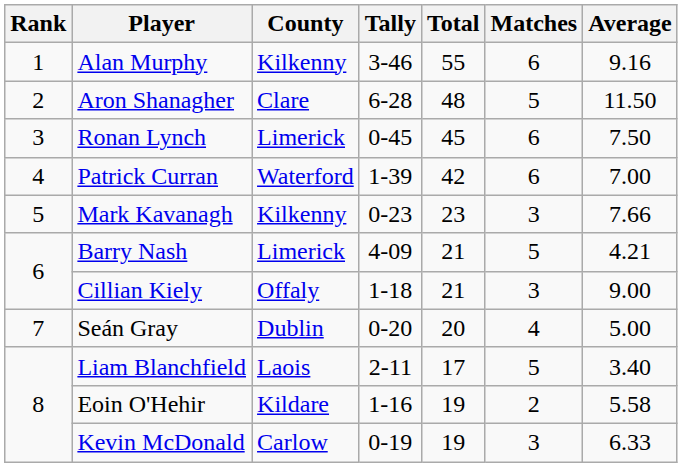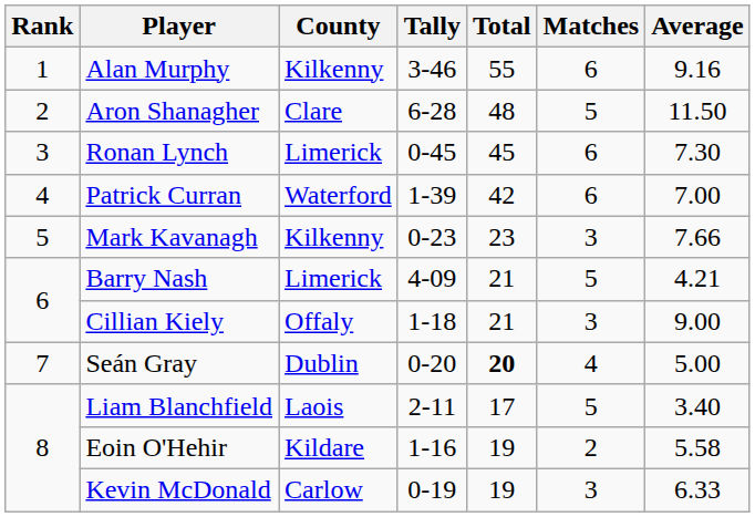Ronan Lynch | Average: 7.50 -> 7.30
Seán Gray | Total: normal -> bold
